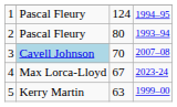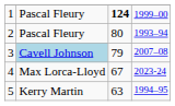1 | column 3: normal -> bold
1 | column 4: 1994–95 -> 1999–00
3 | column 3: 70 -> 79
5 | column 4: 1999–00 -> 1994–95
